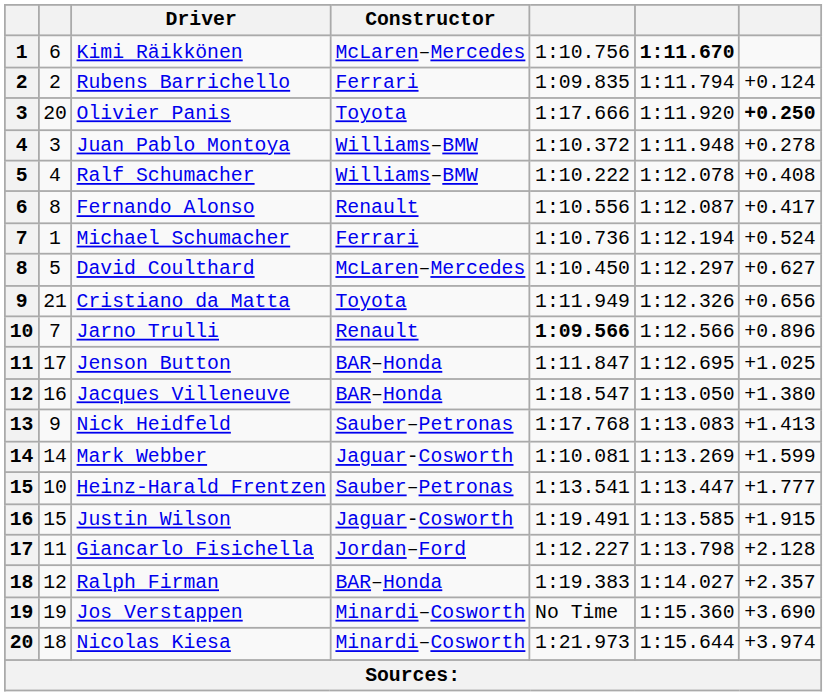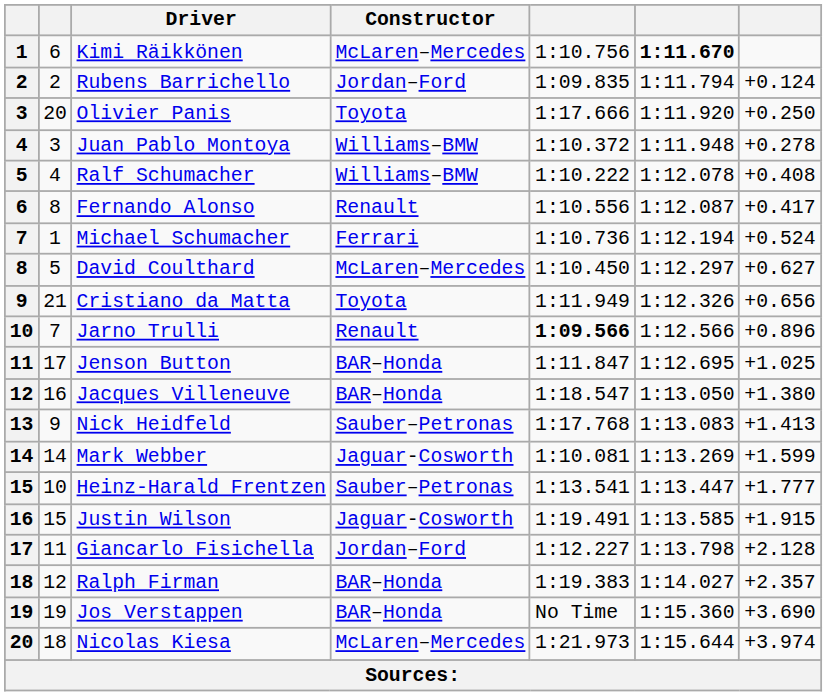Rubens Barrichello | Constructor: Ferrari -> Jordan–Ford
Olivier Panis | column 7: bold -> normal
Jos Verstappen | Constructor: Minardi–Cosworth -> BAR–Honda
Nicolas Kiesa | Constructor: Minardi–Cosworth -> McLaren–Mercedes
